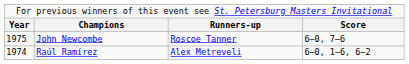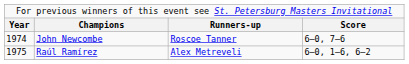John Newcombe | column 1: 1975 -> 1974
Raúl Ramírez | column 1: 1974 -> 1975
